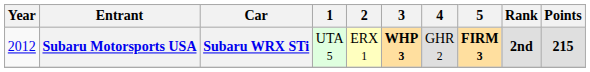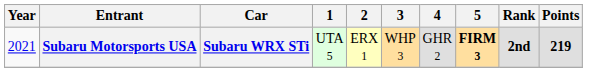Subaru Motorsports USA | Year: 2012 -> 2021
Subaru Motorsports USA | 3: bold -> normal
Subaru Motorsports USA | Points: 215 -> 219
